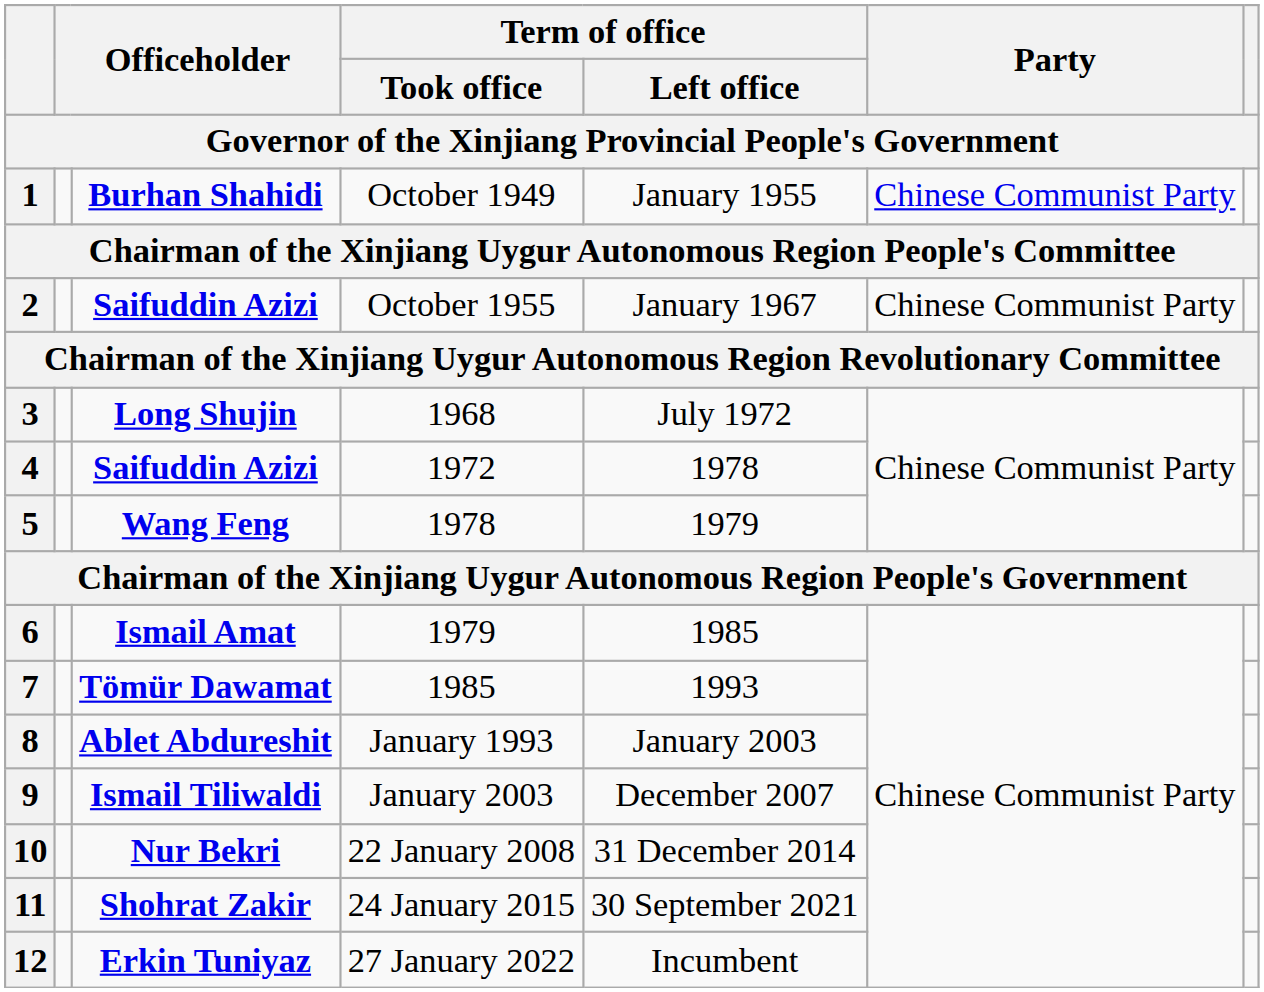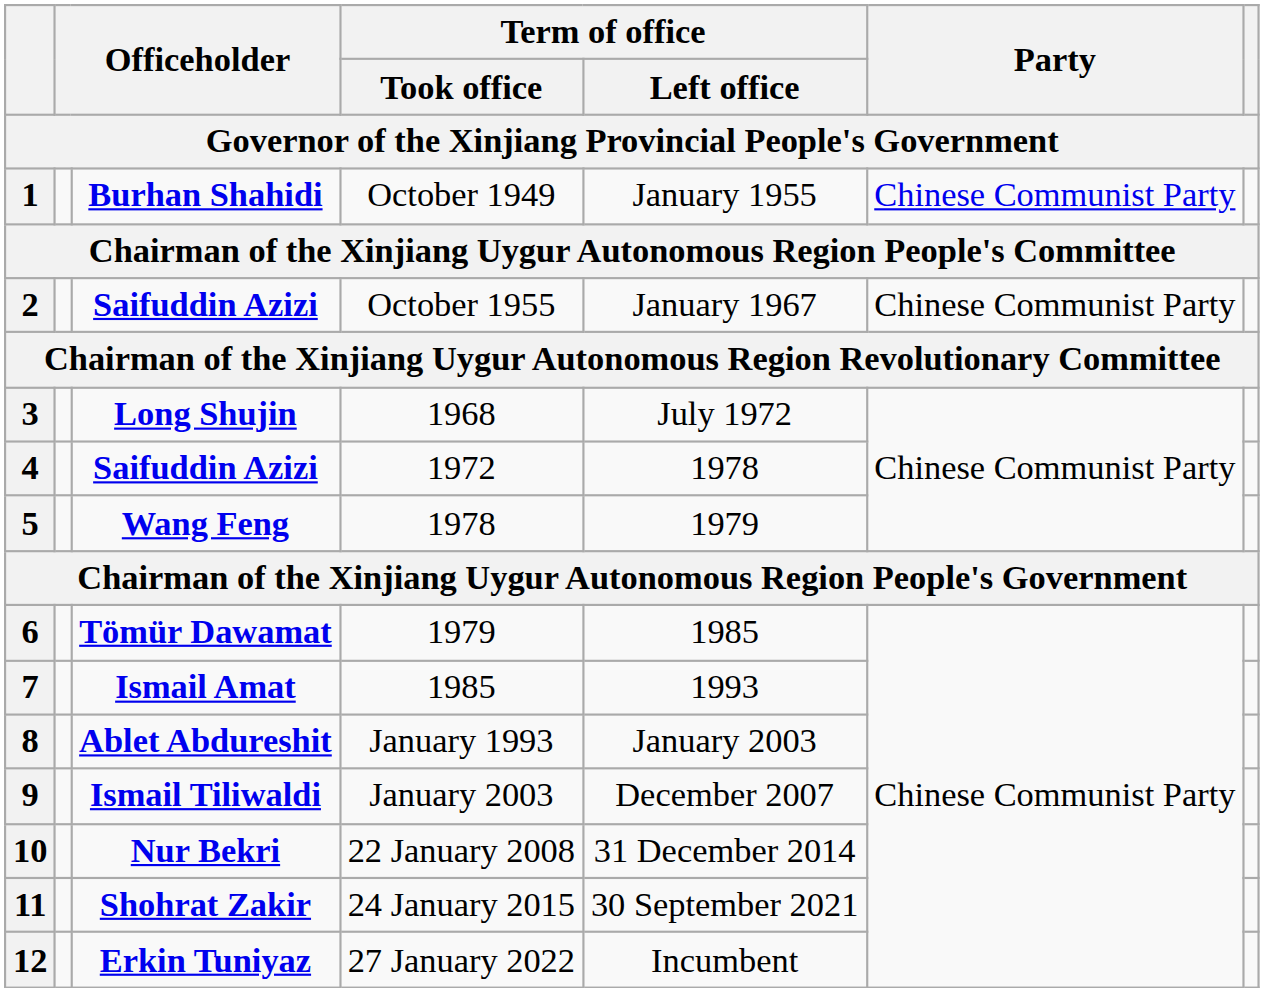6 | column 3: Ismail Amat -> Tömür Dawamat
7 | column 3: Tömür Dawamat -> Ismail Amat
